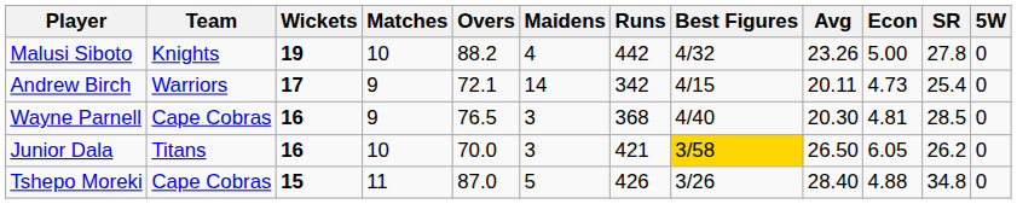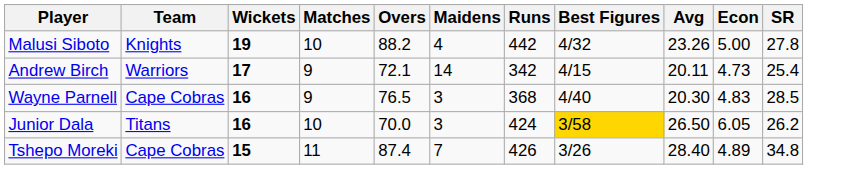- column: 5W | 0 | 0 | 0 | 0 | 0
Wayne Parnell | Econ: 4.81 -> 4.83
Junior Dala | Runs: 421 -> 424
Tshepo Moreki | Overs: 87.0 -> 87.4
Tshepo Moreki | Maidens: 5 -> 7
Tshepo Moreki | Econ: 4.88 -> 4.89
